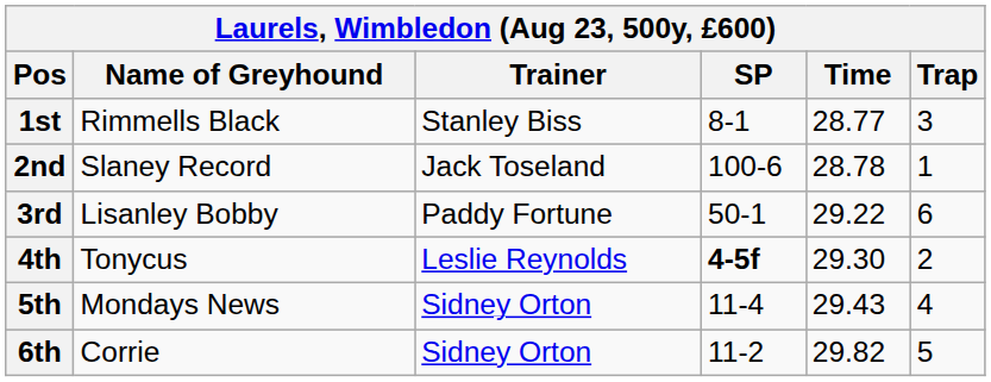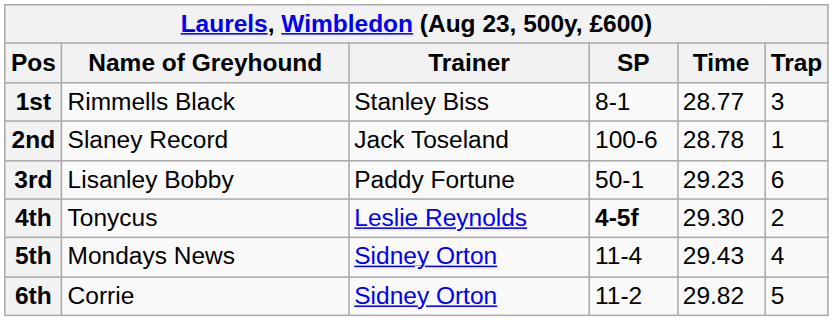3rd | Time: 29.22 -> 29.23
